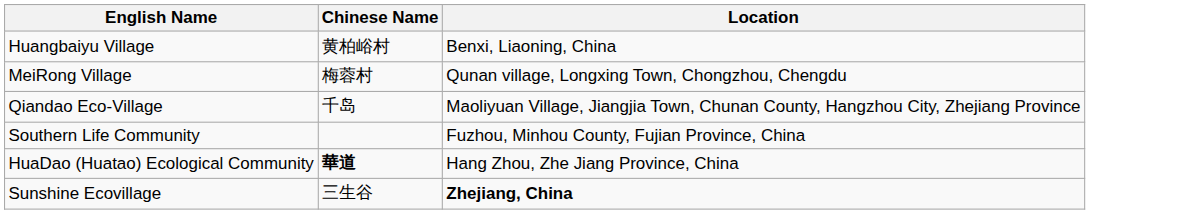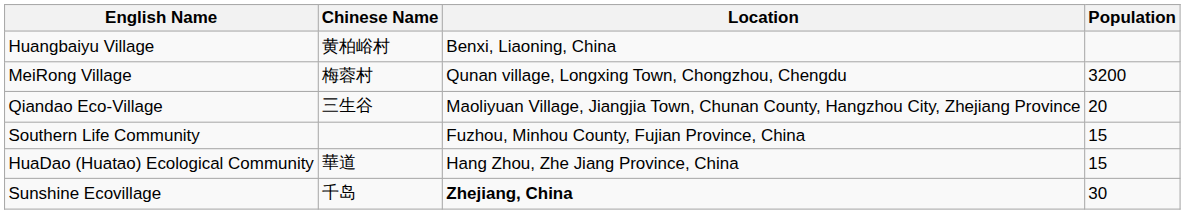+ column: Population | 3200 | 20 | 15 | 15 | 30
Qiandao Eco-Village | Chinese Name: 千岛 -> 三生谷
HuaDao (Huatao) Ecological Community | Chinese Name: bold -> normal
Sunshine Ecovillage | Chinese Name: 三生谷 -> 千岛
